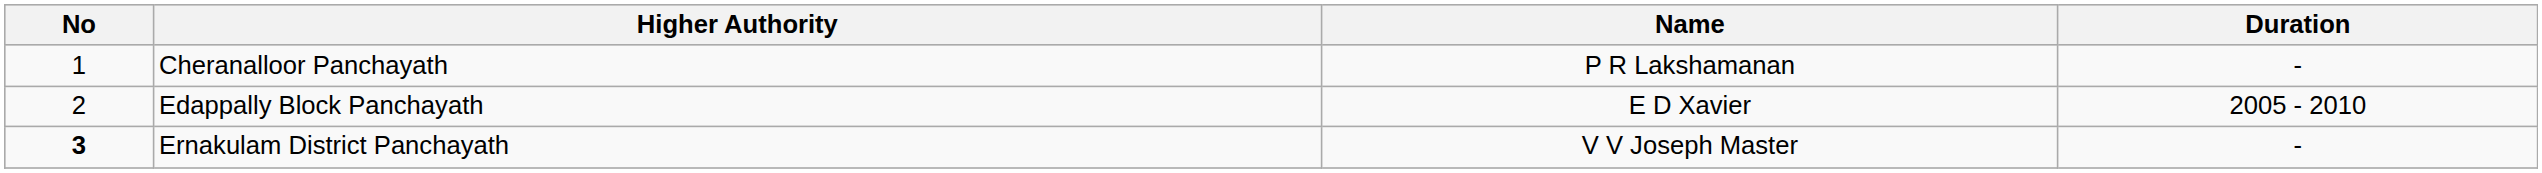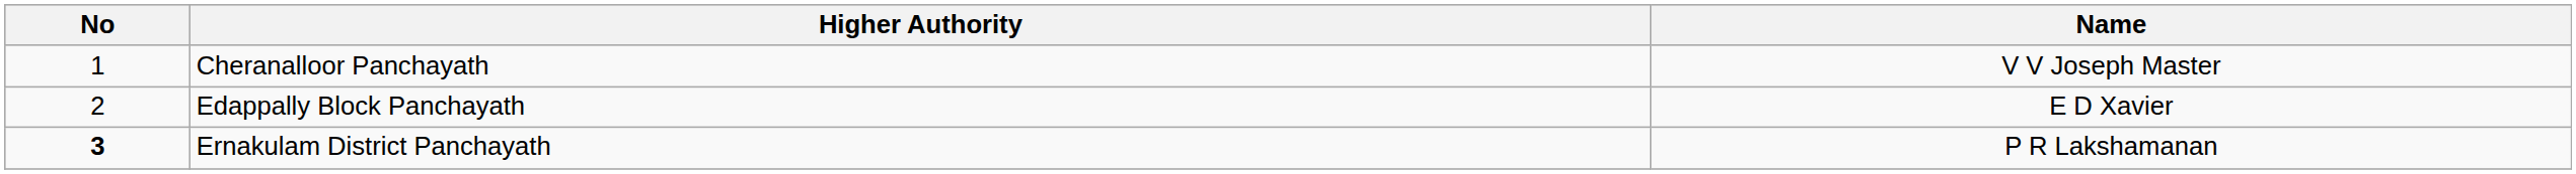- column: Duration | - | 2005 - 2010 | -
Cheranalloor Panchayath | Name: P R Lakshamanan -> V V Joseph Master
Ernakulam District Panchayath | Name: V V Joseph Master -> P R Lakshamanan
